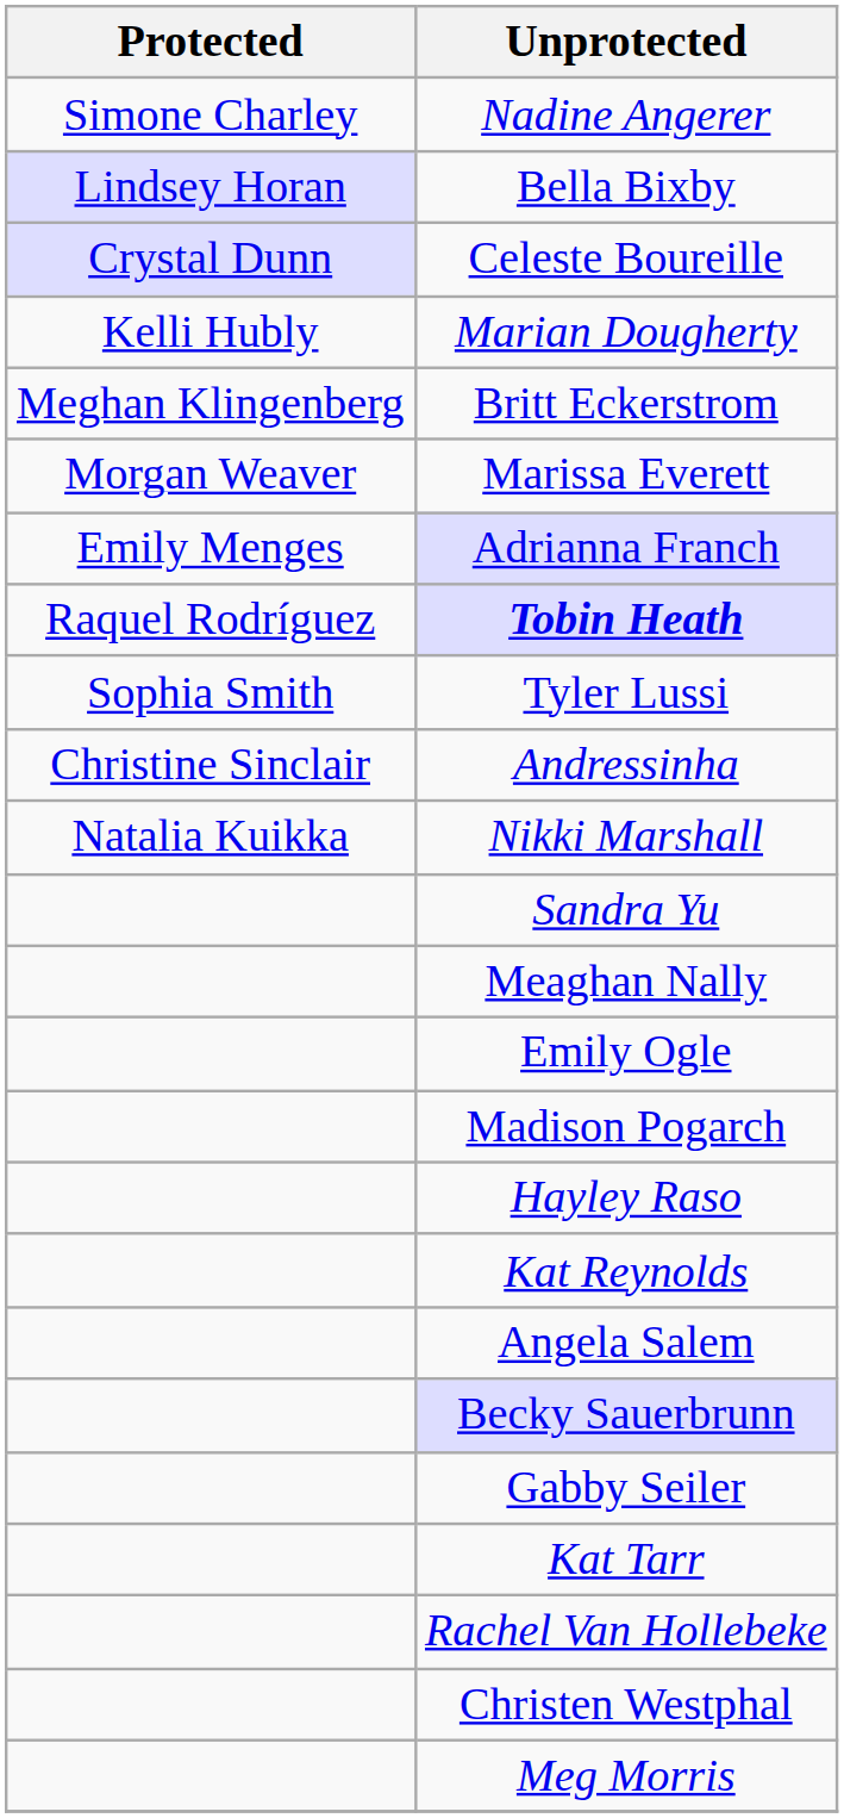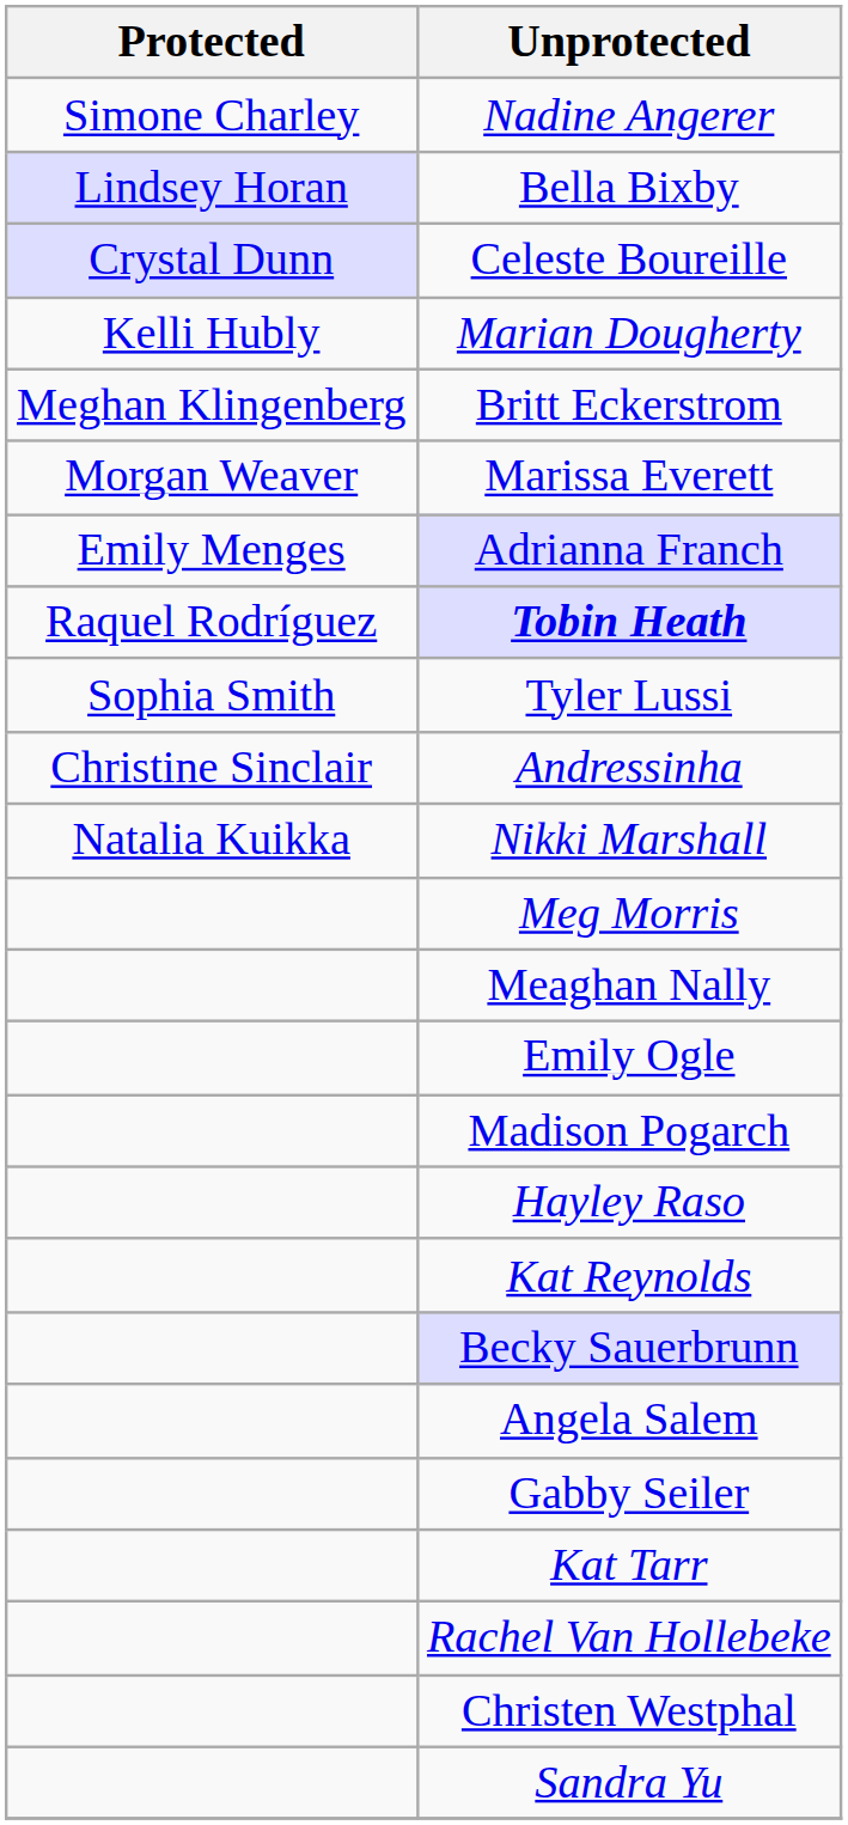rows swapped: Meg Morris <-> Sandra Yu
rows swapped: Angela Salem <-> Becky Sauerbrunn
